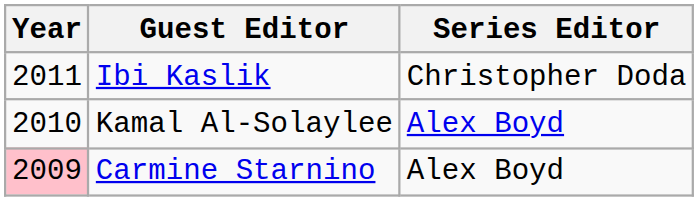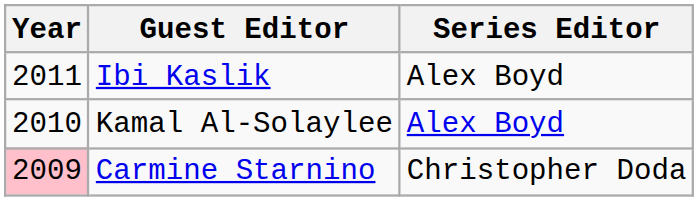Ibi Kaslik | Series Editor: Christopher Doda -> Alex Boyd
Carmine Starnino | Series Editor: Alex Boyd -> Christopher Doda
